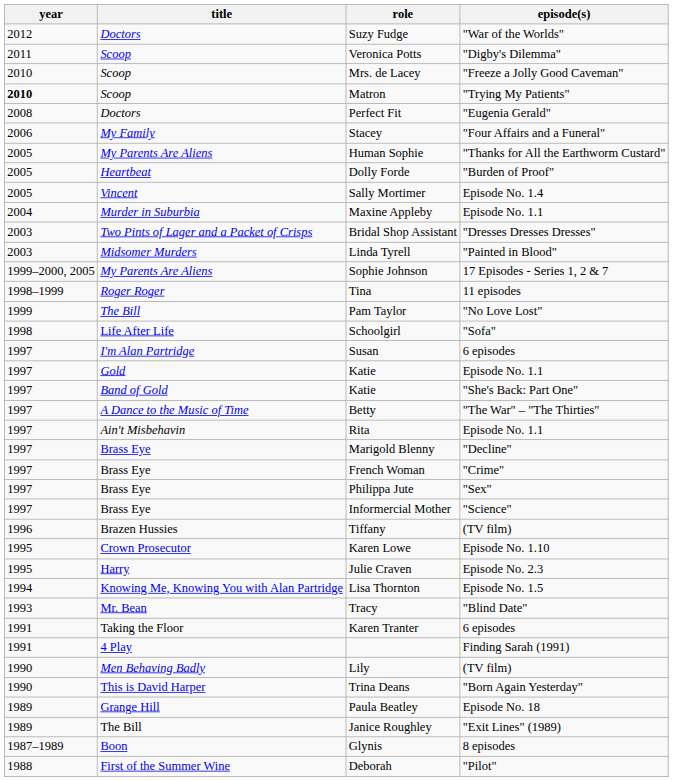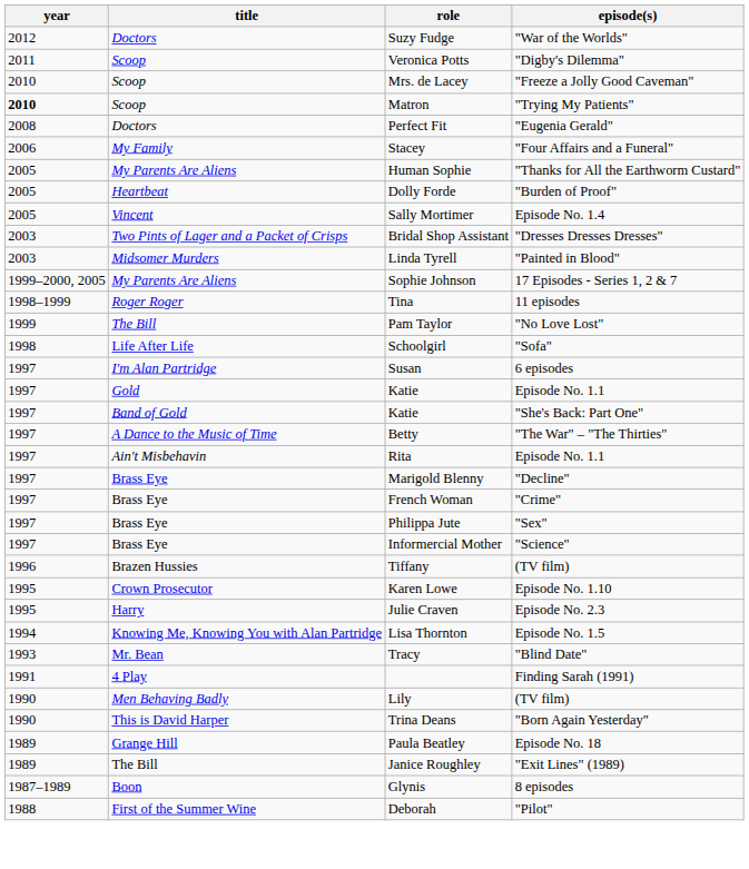- row: 2004 | Murder in Suburbia | Maxine Appleby | Episode No. 1.1
- row: 1991 | Taking the Floor | Karen Tranter | 6 episodes
